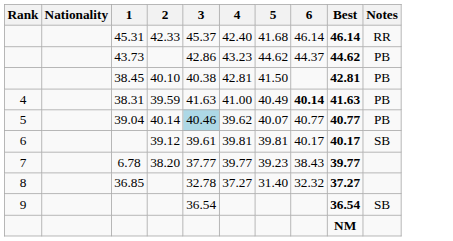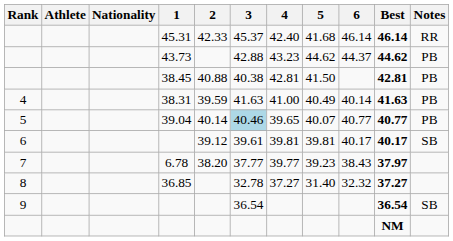+ column: Athlete
43.73 | 3: 42.86 -> 42.88
38.45 | 2: 40.10 -> 40.88
38.31 | 6: bold -> normal
39.04 | 4: 39.62 -> 39.65
6.78 | Best: 39.77 -> 37.97
